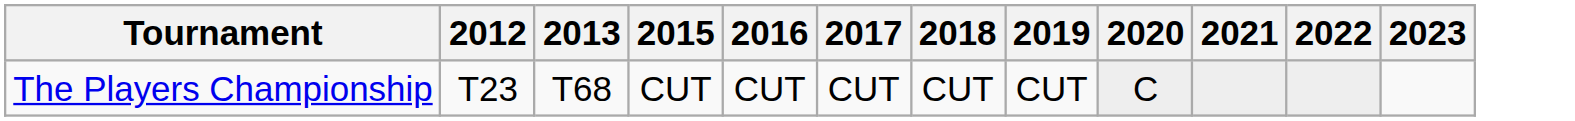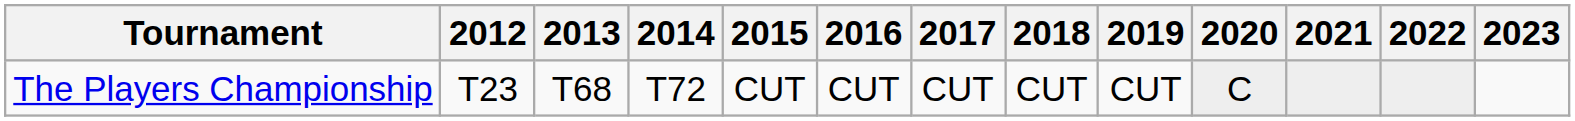+ column: 2014 | T72
